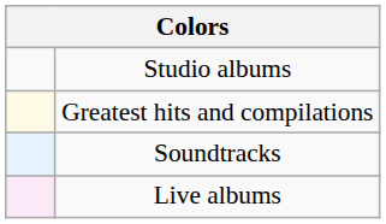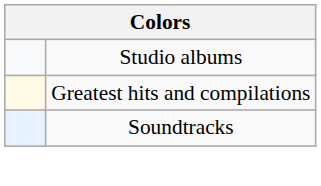- row: Live albums
